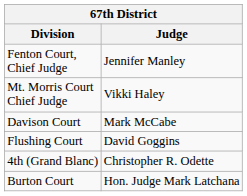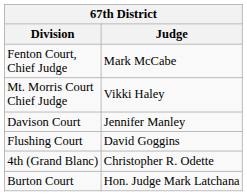Fenton Court, Chief Judge | Judge: Jennifer Manley -> Mark McCabe
Davison Court | Judge: Mark McCabe -> Jennifer Manley
